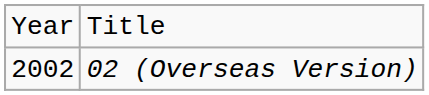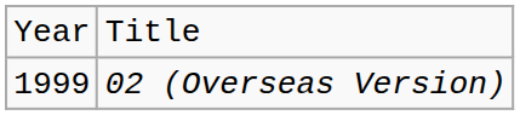02 (Overseas Version) | column 1: 2002 -> 1999
